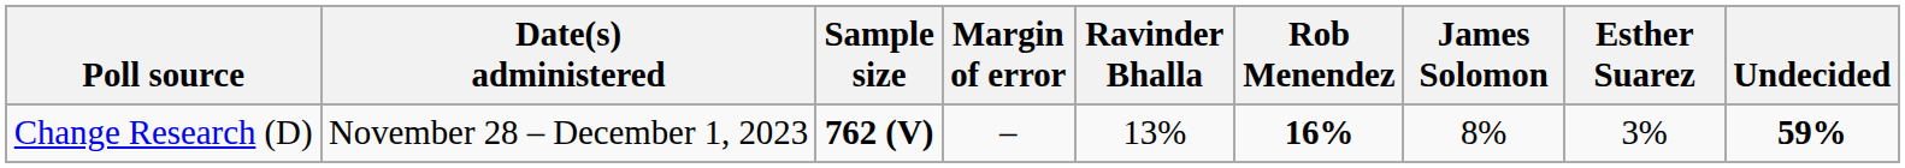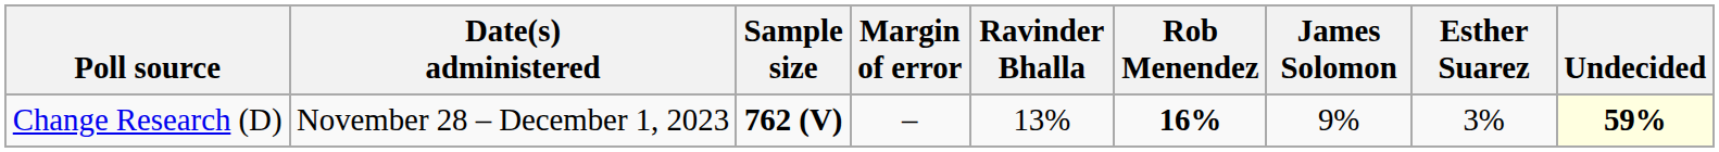Change Research (D) | James Solomon: 8% -> 9%
Change Research (D) | Undecided: no background -> lightyellow background
